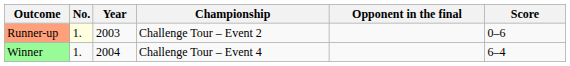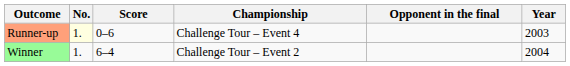columns swapped: Year <-> Score
Runner-up | Championship: Challenge Tour – Event 2 -> Challenge Tour – Event 4
Winner | Championship: Challenge Tour – Event 4 -> Challenge Tour – Event 2
